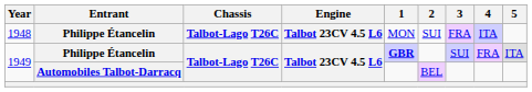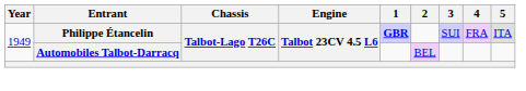- row: 1948 | Philippe Étancelin | Talbot-Lago T26C | Talbot 23CV 4.5 L6 | MON | SUI | FRA | ITA
